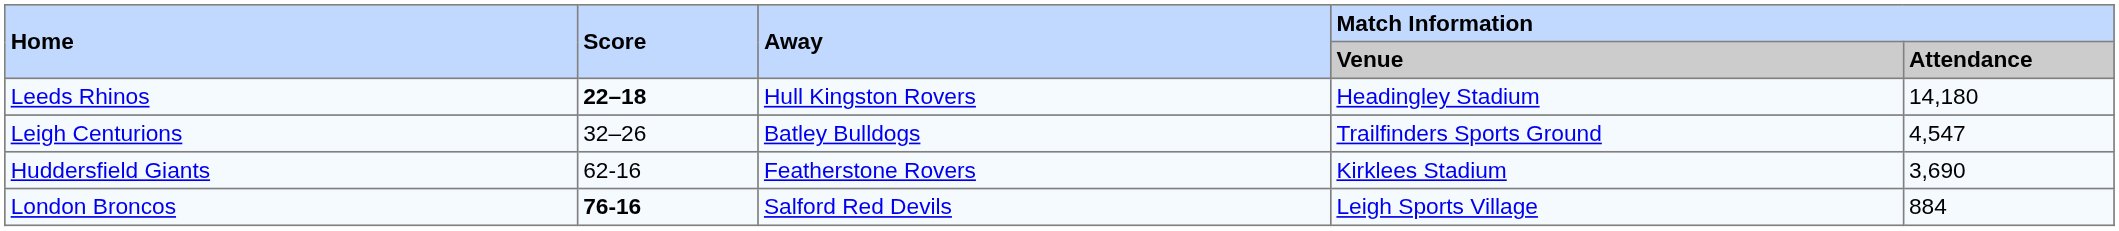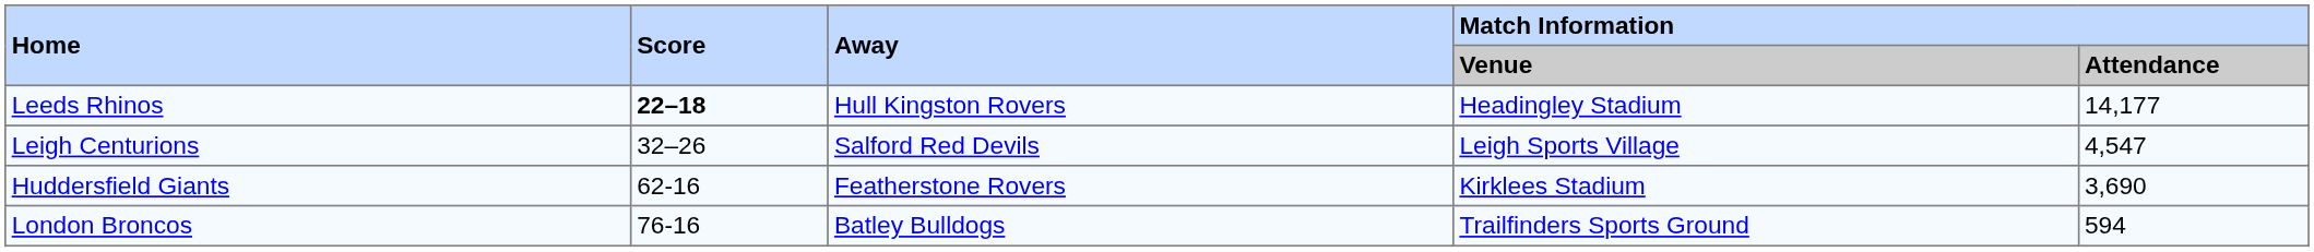Leeds Rhinos | Match Information / Attendance: 14,180 -> 14,177
Leigh Centurions | Away: Batley Bulldogs -> Salford Red Devils
Leigh Centurions | Match Information / Venue: Trailfinders Sports Ground -> Leigh Sports Village
London Broncos | Score: bold -> normal
London Broncos | Away: Salford Red Devils -> Batley Bulldogs
London Broncos | Match Information / Venue: Leigh Sports Village -> Trailfinders Sports Ground
London Broncos | Match Information / Attendance: 884 -> 594
